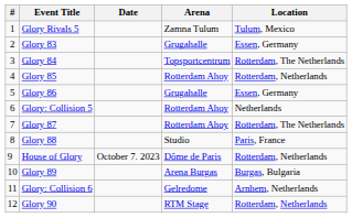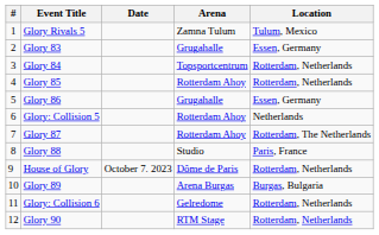Glory 84 | Location: Rotterdam, The Netherlands -> Rotterdam, Netherlands
Glory: Collision 6 | Location: Arnhem, Netherlands -> Rotterdam, Netherlands
